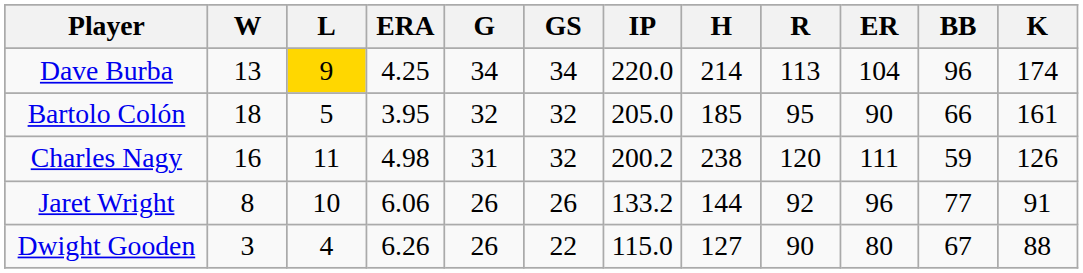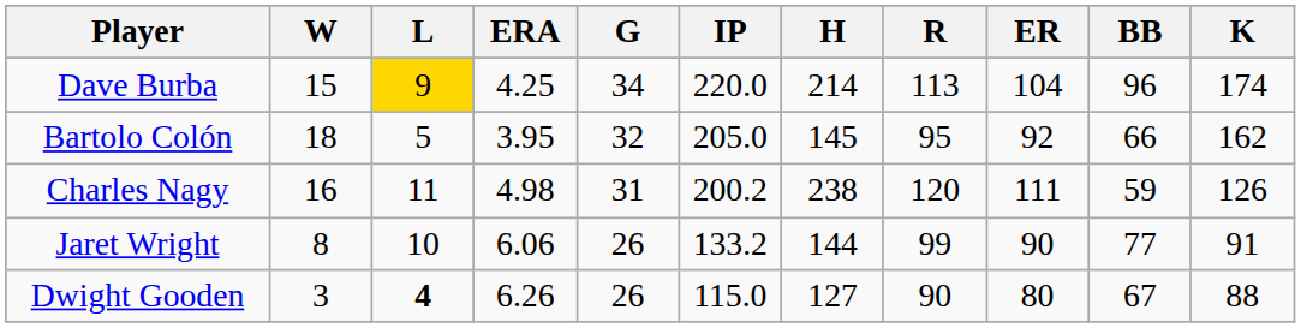- column: GS | 34 | 32 | 32 | 26 | 22
Dave Burba | W: 13 -> 15
Bartolo Colón | H: 185 -> 145
Bartolo Colón | ER: 90 -> 92
Bartolo Colón | K: 161 -> 162
Jaret Wright | R: 92 -> 99
Jaret Wright | ER: 96 -> 90
Dwight Gooden | L: normal -> bold
